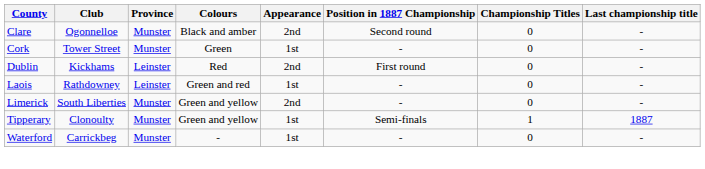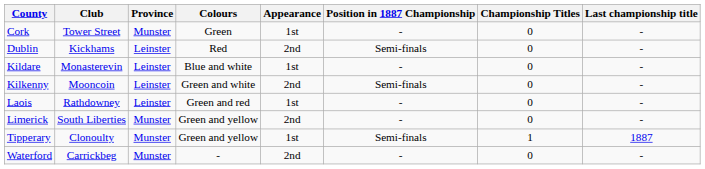- row: Clare | Ogonnelloe | Munster | Black and amber | 2nd | Second round | 0 | -
Dublin | Position in 1887 Championship: First round -> Semi-finals
+ row: Kildare | Monasterevin | Leinster | Blue and white | 1st | - | 0 | -
+ row: Kilkenny | Mooncoin | Leinster | Green and white | 2nd | Semi-finals | 0 | -
Waterford | Appearance: 1st -> 2nd
